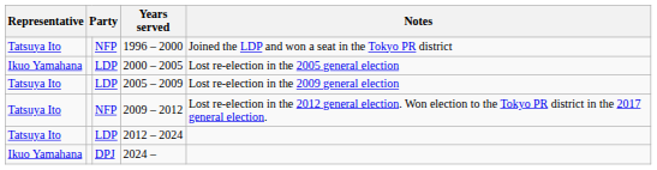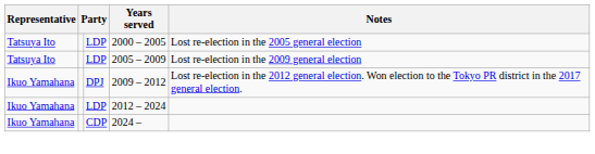- row: Tatsuya Ito | NFP | 1996 – 2000 | Joined the LDP and won a seat in the Tokyo PR district
2000 – 2005 | Representative: Ikuo Yamahana -> Tatsuya Ito
2009 – 2012 | Representative: Tatsuya Ito -> Ikuo Yamahana
2009 – 2012 | column 3: NFP -> DPJ
2012 – 2024 | Representative: Tatsuya Ito -> Ikuo Yamahana
2024 – | column 3: DPJ -> CDP
